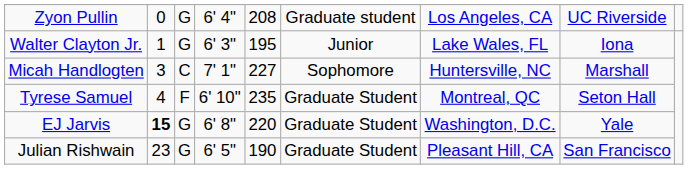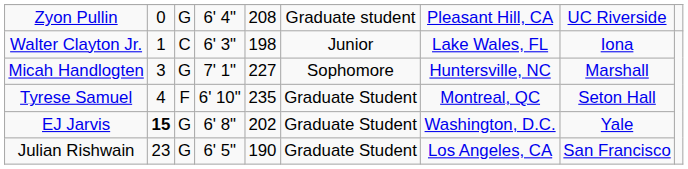Zyon Pullin | column 7: Los Angeles, CA -> Pleasant Hill, CA
Walter Clayton Jr. | column 3: G -> C
Walter Clayton Jr. | column 5: 195 -> 198
Micah Handlogten | column 3: C -> G
EJ Jarvis | column 5: 220 -> 202
Julian Rishwain | column 7: Pleasant Hill, CA -> Los Angeles, CA
